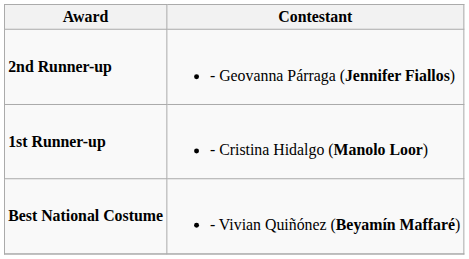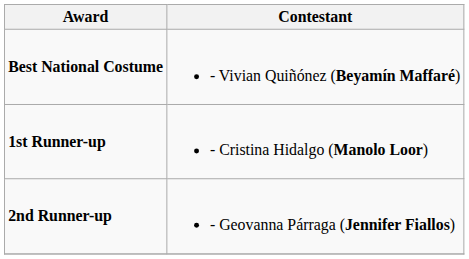rows swapped: Best National Costume <-> 2nd Runner-up
